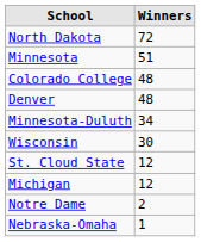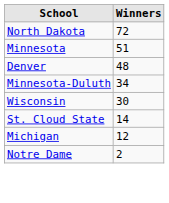- row: Colorado College | 48
St. Cloud State | Winners: 12 -> 14
- row: Nebraska-Omaha | 1
